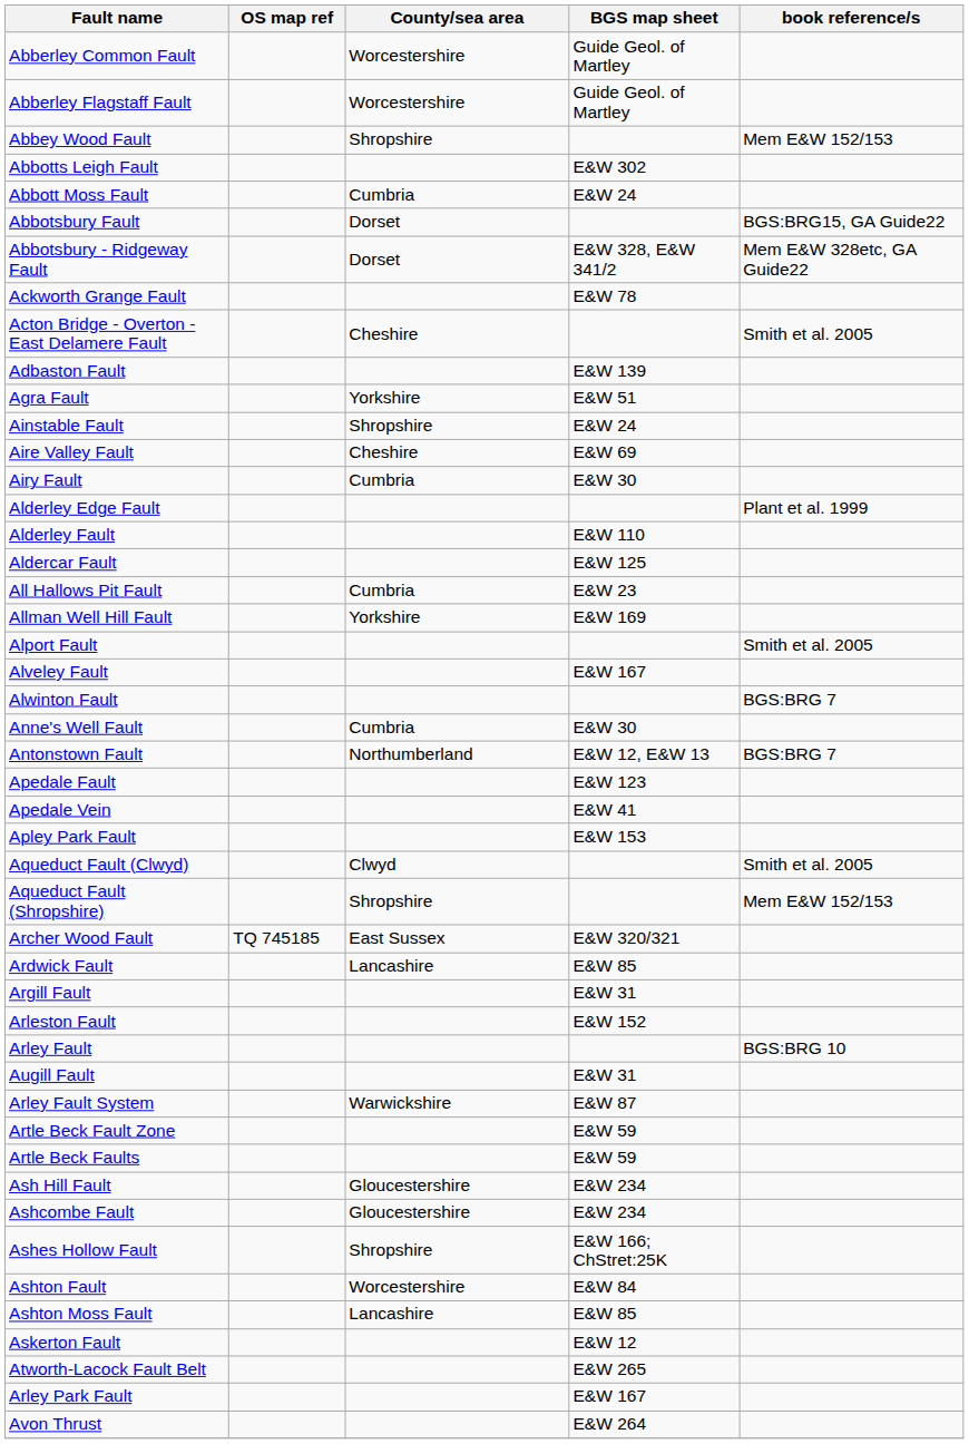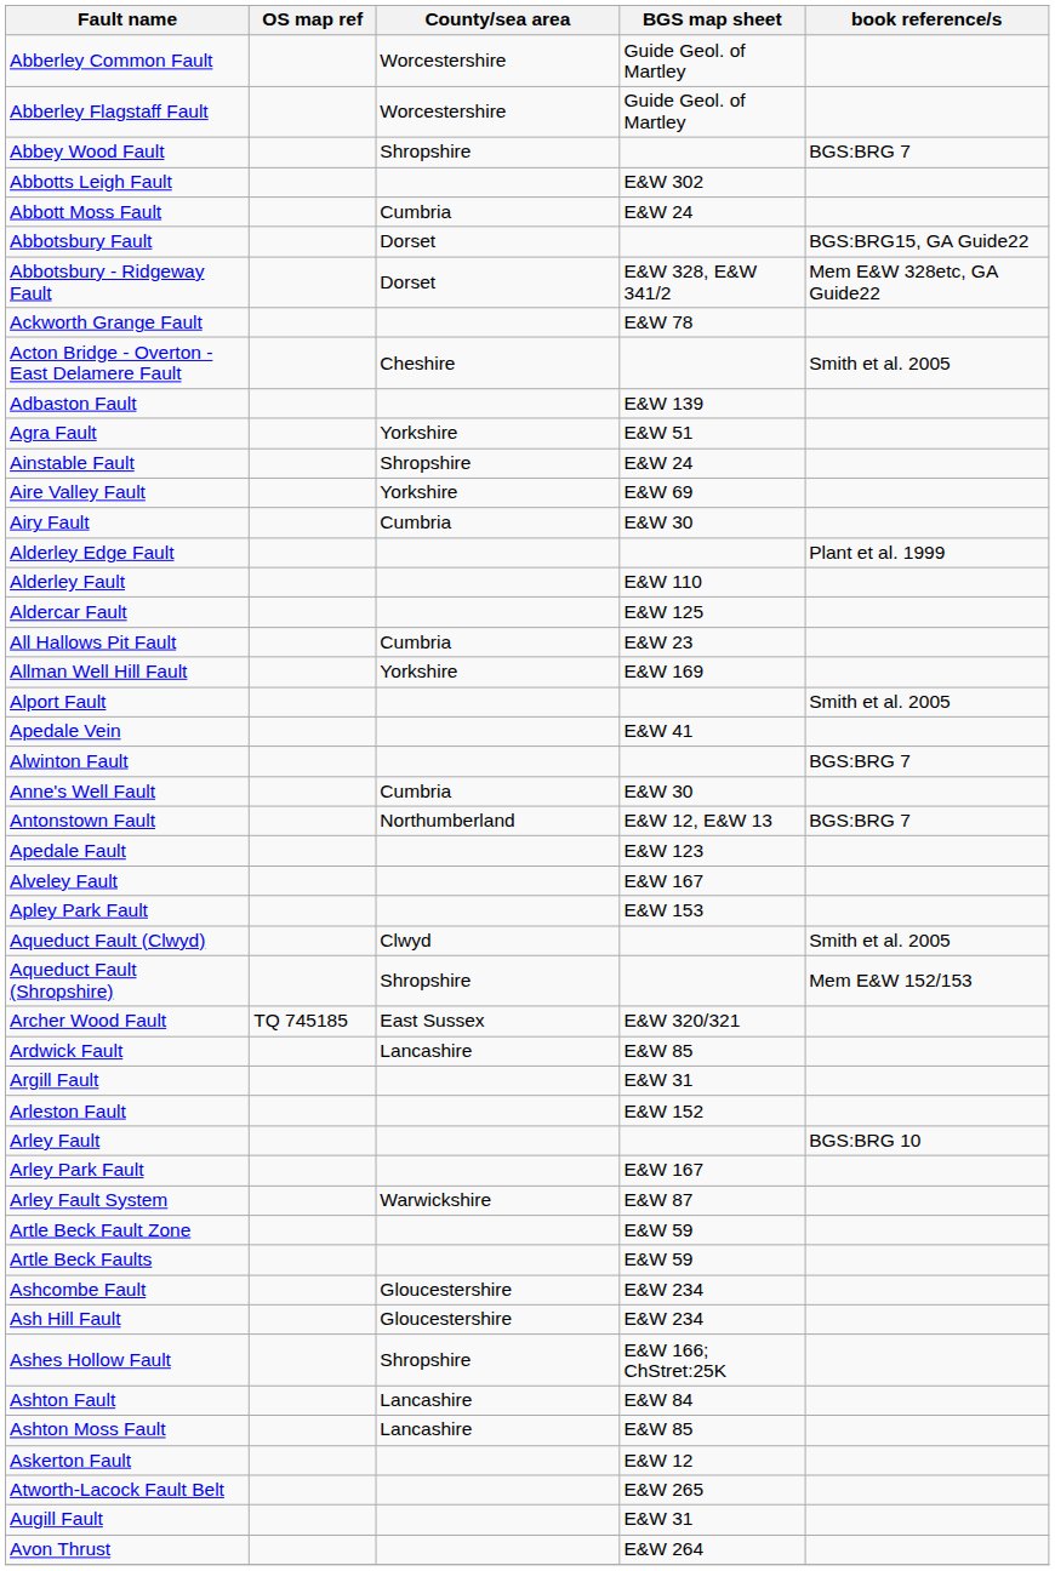Abbey Wood Fault | book reference/s: Mem E&W 152/153 -> BGS:BRG 7
Aire Valley Fault | County/sea area: Cheshire -> Yorkshire
rows swapped: Alveley Fault <-> Apedale Vein
rows swapped: Arley Park Fault <-> Augill Fault
rows swapped: Ash Hill Fault <-> Ashcombe Fault
Ashton Fault | County/sea area: Worcestershire -> Lancashire
